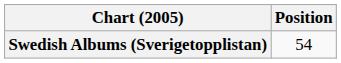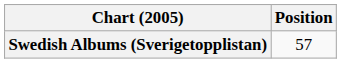Swedish Albums (Sverigetopplistan) | Position: 54 -> 57
